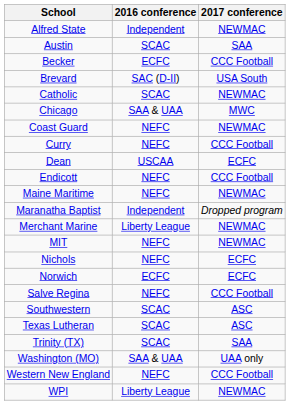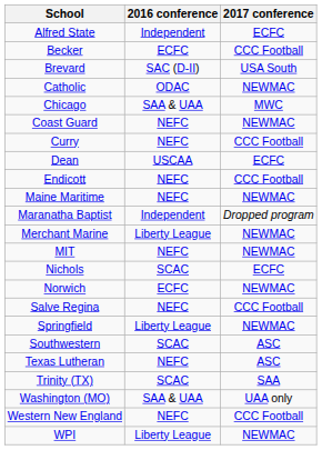Alfred State | 2017 conference: NEWMAC -> ECFC
- row: Austin | SCAC | SAA
Catholic | 2016 conference: SCAC -> ODAC
Nichols | 2016 conference: NEFC -> SCAC
Norwich | 2017 conference: ECFC -> NEWMAC
+ row: Springfield | Liberty League | NEWMAC
Texas Lutheran | 2016 conference: SCAC -> NEFC
